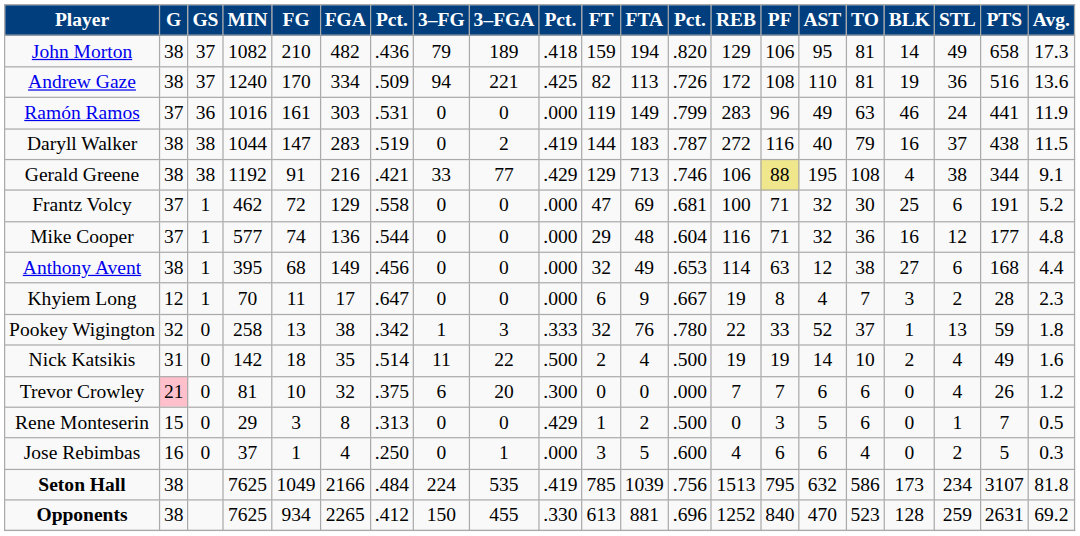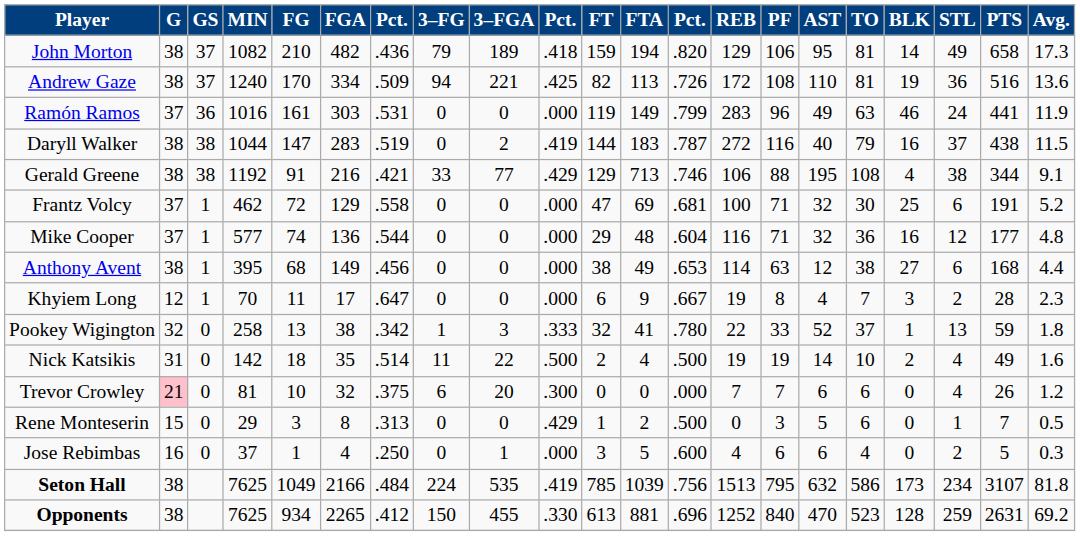Gerald Greene | PF: khaki background -> no background
Anthony Avent | FT: 32 -> 38
Pookey Wigington | FTA: 76 -> 41
